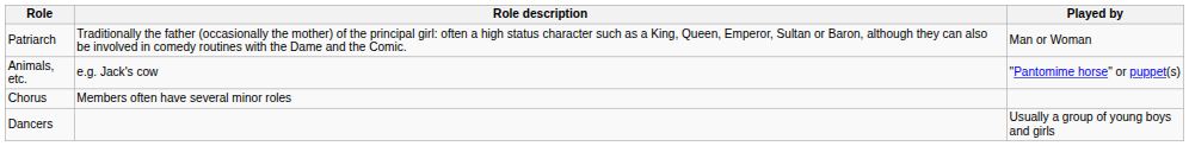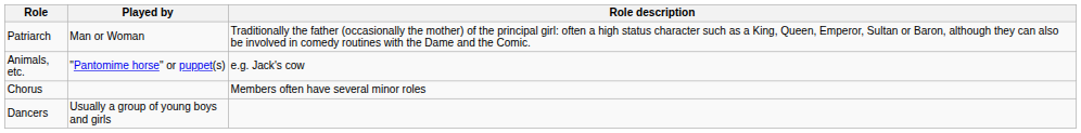columns swapped: Role description <-> Played by
